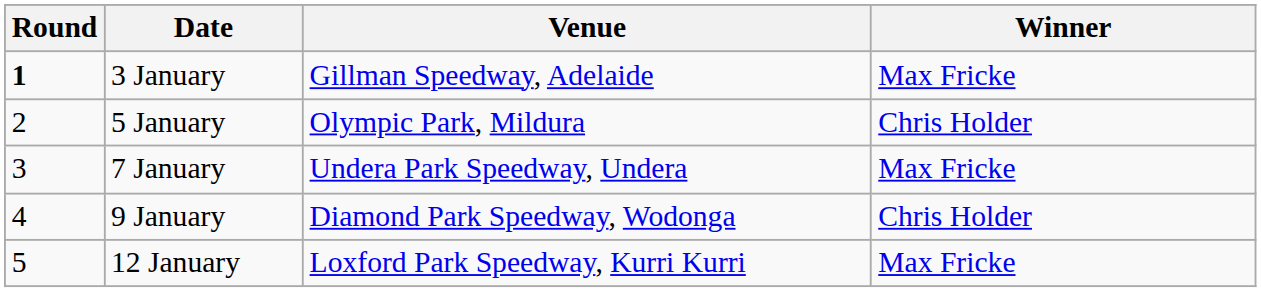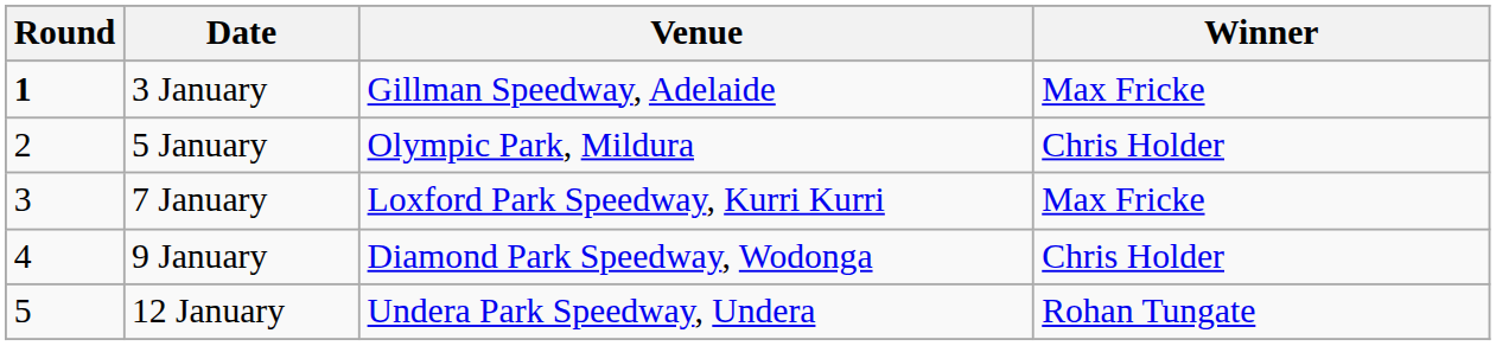7 January | Venue: Undera Park Speedway, Undera -> Loxford Park Speedway, Kurri Kurri
12 January | Venue: Loxford Park Speedway, Kurri Kurri -> Undera Park Speedway, Undera
12 January | Winner: Max Fricke -> Rohan Tungate
